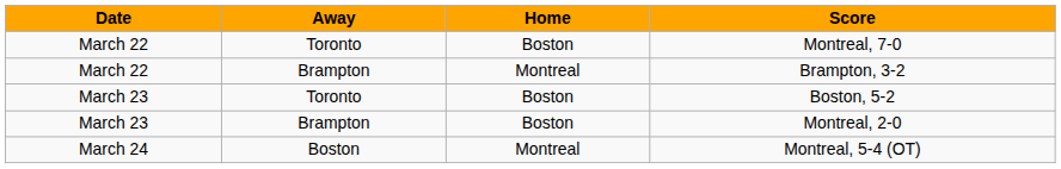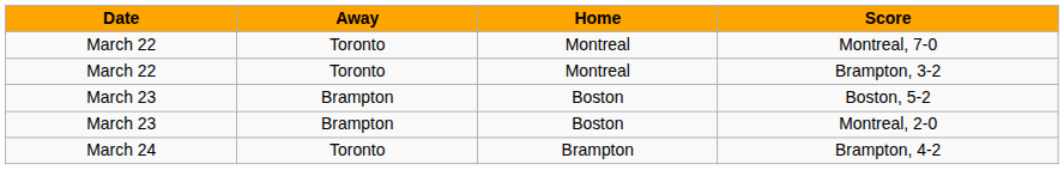Montreal, 7-0 | Home: Boston -> Montreal
Brampton, 3-2 | Away: Brampton -> Toronto
Boston, 5-2 | Away: Toronto -> Brampton
+ row: March 24 | Toronto | Brampton | Brampton, 4-2
- row: March 24 | Boston | Montreal | Montreal, 5-4 (OT)
